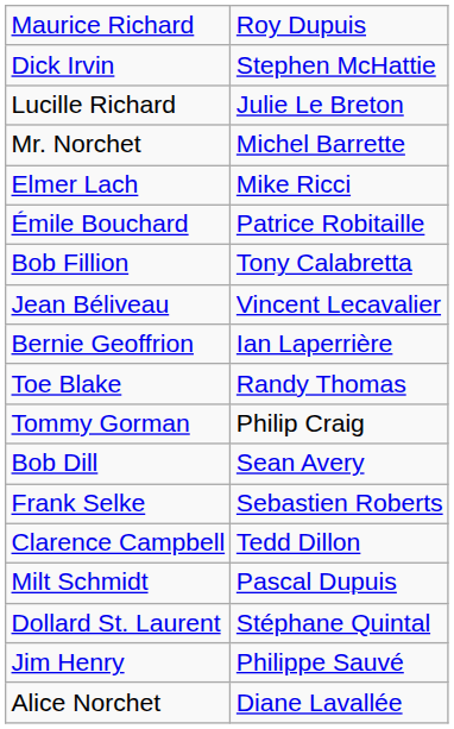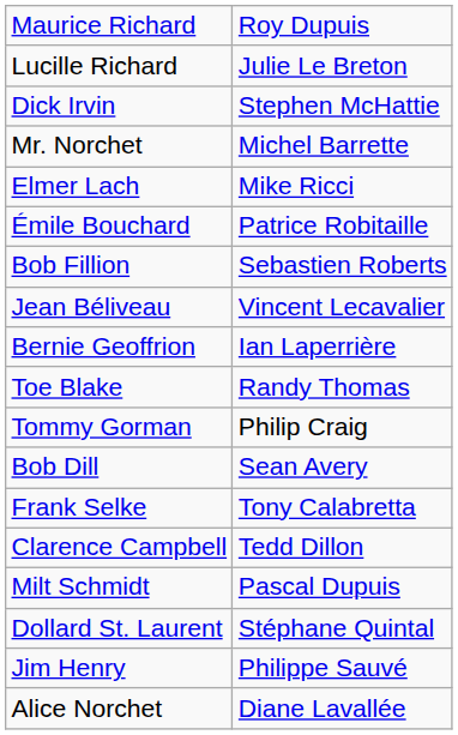rows swapped: Lucille Richard <-> Dick Irvin
Bob Fillion | column 2: Tony Calabretta -> Sebastien Roberts
Frank Selke | column 2: Sebastien Roberts -> Tony Calabretta
